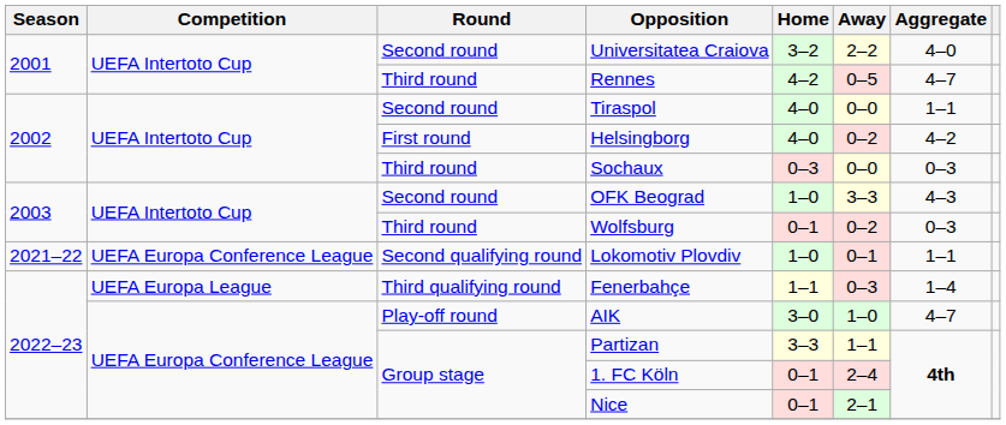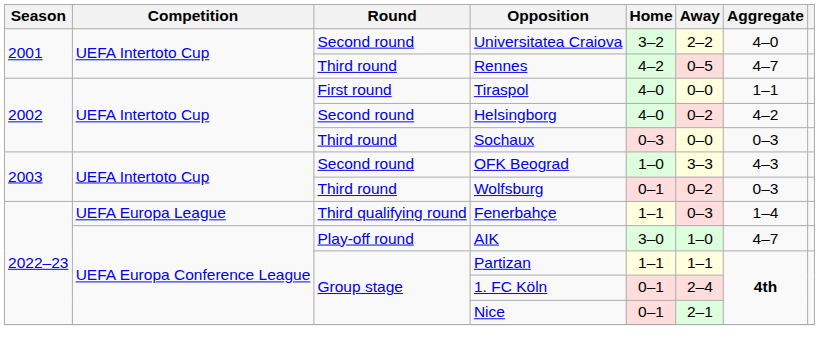Tiraspol | Round: Second round -> First round
Helsingborg | Round: First round -> Second round
- row: 2021–22 | UEFA Europa Conference League | Second qualifying round | Lokomotiv Plovdiv | 1–0 | 0–1 | 1–1
Partizan | Home: 3–3 -> 1–1
